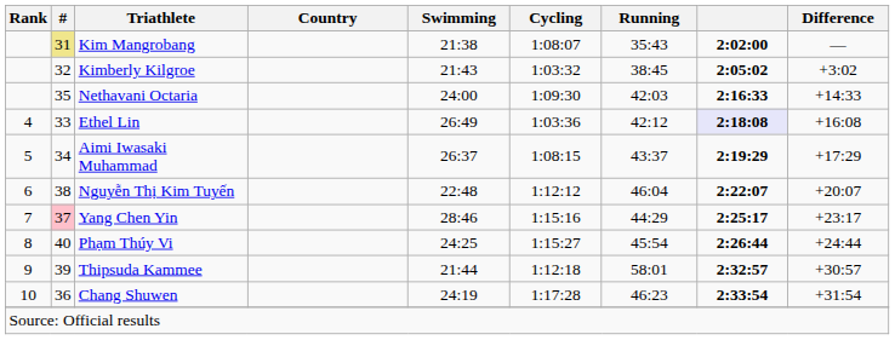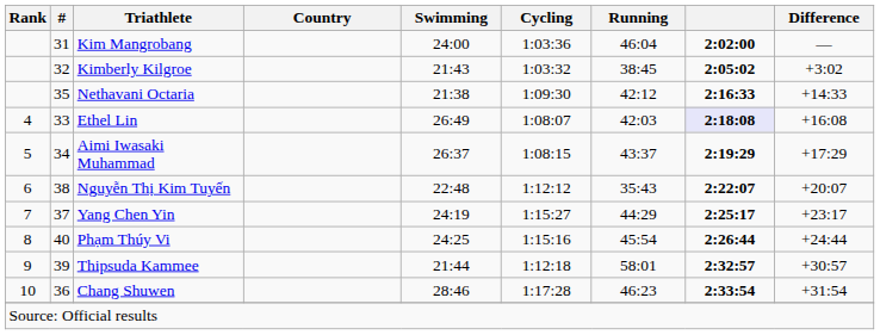Kim Mangrobang | #: khaki background -> no background
Kim Mangrobang | Swimming: 21:38 -> 24:00
Kim Mangrobang | Cycling: 1:08:07 -> 1:03:36
Kim Mangrobang | Running: 35:43 -> 46:04
Nethavani Octaria | Swimming: 24:00 -> 21:38
Nethavani Octaria | Running: 42:03 -> 42:12
Ethel Lin | Cycling: 1:03:36 -> 1:08:07
Ethel Lin | Running: 42:12 -> 42:03
Nguyễn Thị Kim Tuyến | Running: 46:04 -> 35:43
Yang Chen Yin | #: pink background -> no background
Yang Chen Yin | Swimming: 28:46 -> 24:19
Yang Chen Yin | Cycling: 1:15:16 -> 1:15:27
Phạm Thúy Vi | Cycling: 1:15:27 -> 1:15:16
Chang Shuwen | Swimming: 24:19 -> 28:46
